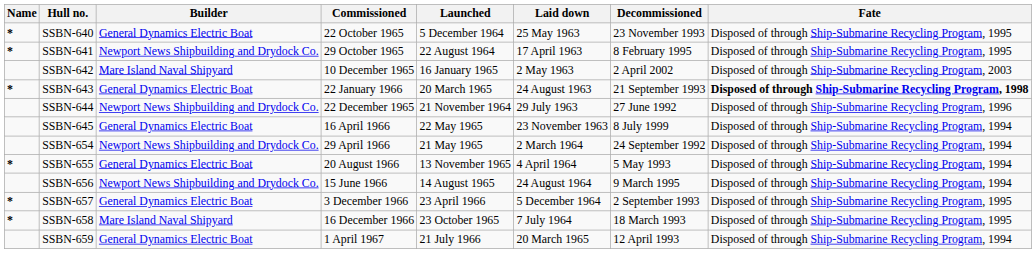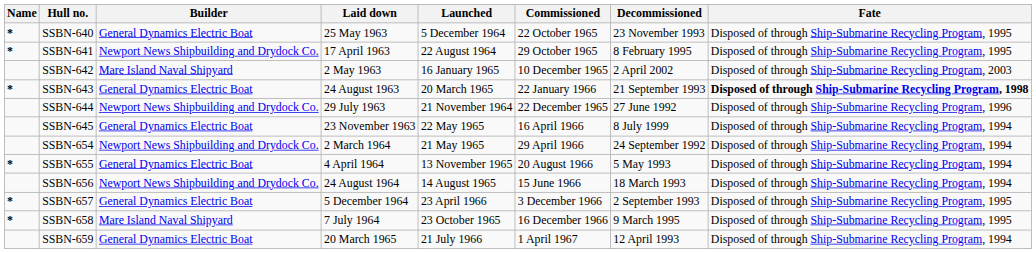columns swapped: Laid down <-> Commissioned
SSBN-656 | Decommissioned: 9 March 1995 -> 18 March 1993
SSBN-658 | Decommissioned: 18 March 1993 -> 9 March 1995
